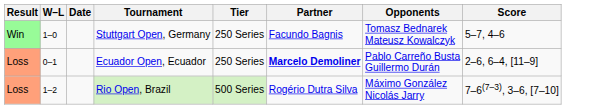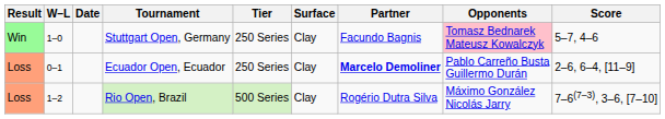+ column: Surface | Clay | Clay | Clay
Stuttgart Open, Germany | Opponents: no background -> pink background
